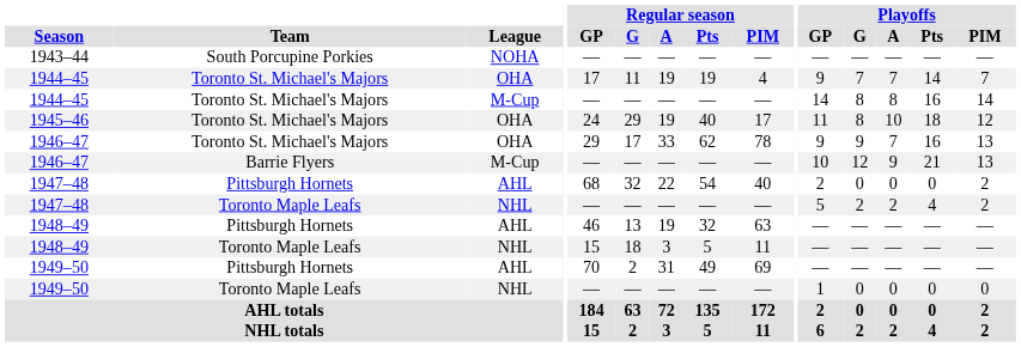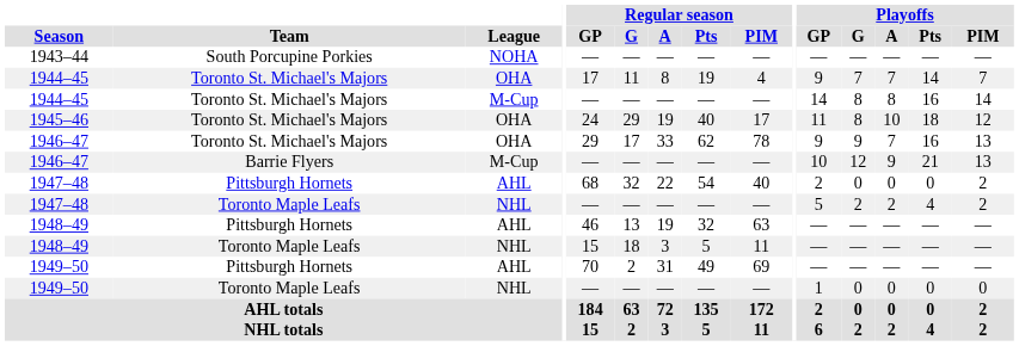1944–45 / OHA | Regular season / A: 19 -> 8
